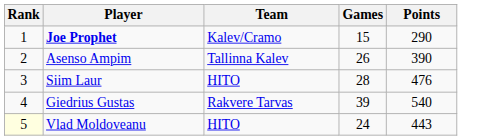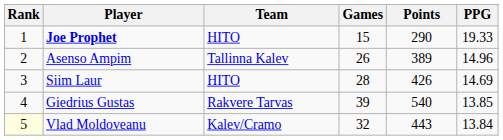+ column: PPG | 19.33 | 14.96 | 14.69 | 13.85 | 13.84
Joe Prophet | Team: Kalev/Cramo -> HITO
Asenso Ampim | Points: 390 -> 389
Siim Laur | Points: 476 -> 426
Vlad Moldoveanu | Team: HITO -> Kalev/Cramo
Vlad Moldoveanu | Games: 24 -> 32
